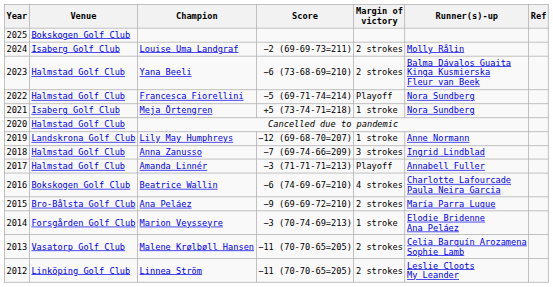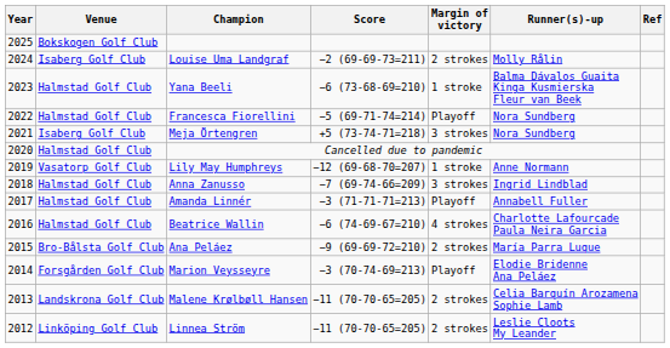Yana Beeli | Margin of victory: 2 strokes -> 1 stroke
Meja Örtengren | Margin of victory: 1 stroke -> 3 strokes
Lily May Humphreys | Venue: Landskrona Golf Club -> Vasatorp Golf Club
Beatrice Wallin | Venue: Bokskogen Golf Club -> Halmstad Golf Club
Marion Veysseyre | Margin of victory: 1 stroke -> Playoff
Malene Krølbøll Hansen | Venue: Vasatorp Golf Club -> Landskrona Golf Club
